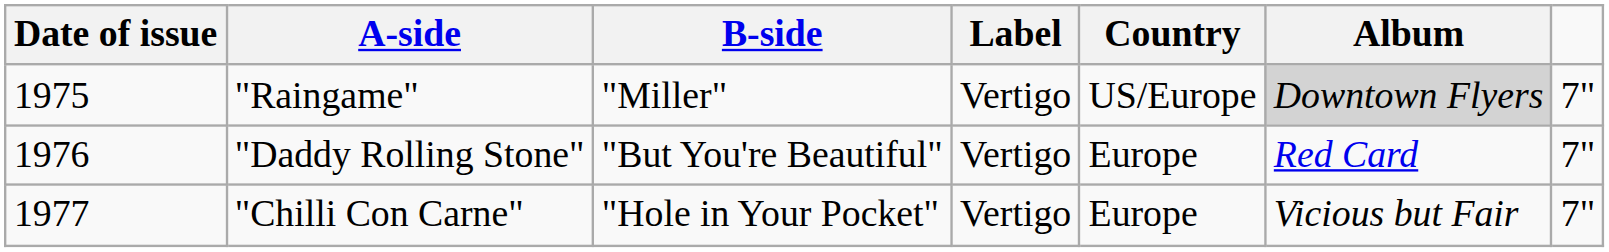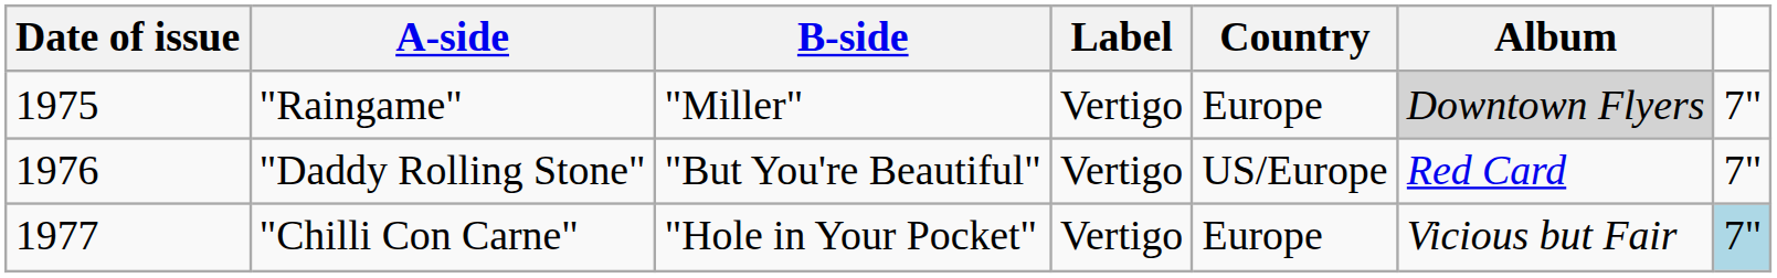"Raingame" | Country: US/Europe -> Europe
"Daddy Rolling Stone" | Country: Europe -> US/Europe
"Chilli Con Carne" | column 7: no background -> lightblue background
